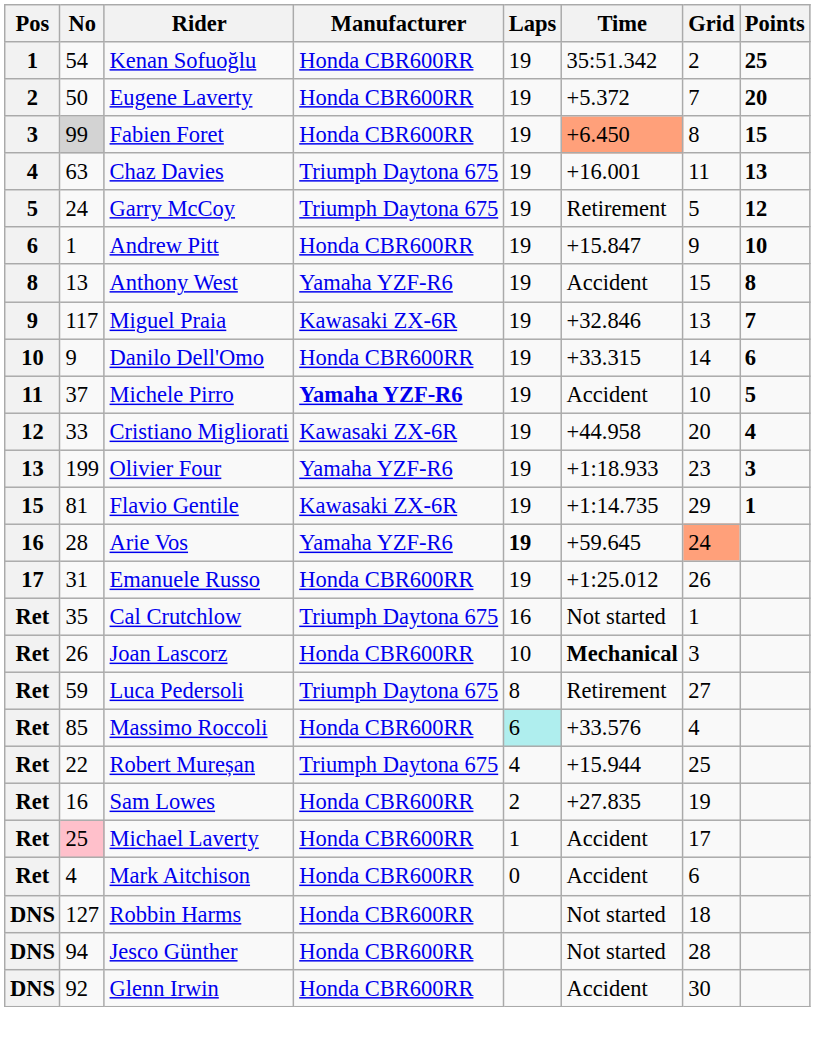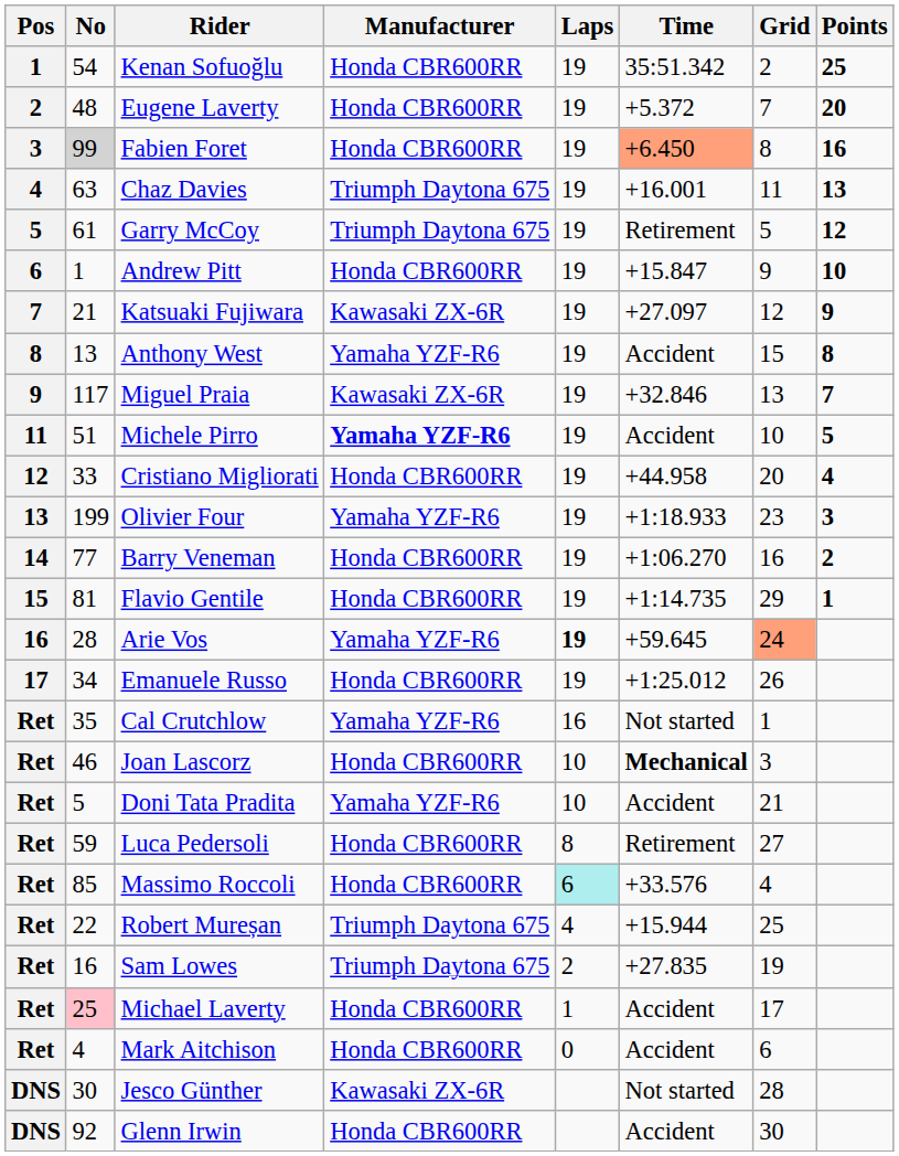Eugene Laverty | No: 50 -> 48
Fabien Foret | Points: 15 -> 16
Garry McCoy | No: 24 -> 61
+ row: 7 | 21 | Katsuaki Fujiwara | Kawasaki ZX-6R | 19 | +27.097 | 12 | 9
- row: 10 | 9 | Danilo Dell'Omo | Honda CBR600RR | 19 | +33.315 | 14 | 6
Michele Pirro | No: 37 -> 51
Cristiano Migliorati | Manufacturer: Kawasaki ZX-6R -> Honda CBR600RR
+ row: 14 | 77 | Barry Veneman | Honda CBR600RR | 19 | +1:06.270 | 16 | 2
Flavio Gentile | Manufacturer: Kawasaki ZX-6R -> Honda CBR600RR
Emanuele Russo | No: 31 -> 34
Cal Crutchlow | Manufacturer: Triumph Daytona 675 -> Yamaha YZF-R6
Joan Lascorz | No: 26 -> 46
+ row: Ret | 5 | Doni Tata Pradita | Yamaha YZF-R6 | 10 | Accident | 21
Luca Pedersoli | Manufacturer: Triumph Daytona 675 -> Honda CBR600RR
Sam Lowes | Manufacturer: Honda CBR600RR -> Triumph Daytona 675
- row: DNS | 127 | Robbin Harms | Honda CBR600RR | Not started | 18
Jesco Günther | No: 94 -> 30
Jesco Günther | Manufacturer: Honda CBR600RR -> Kawasaki ZX-6R
